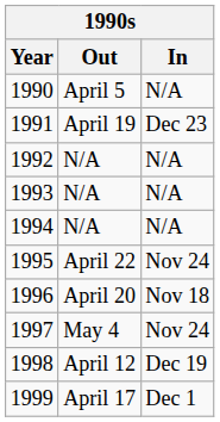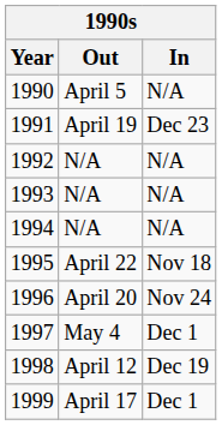1995 | In: Nov 24 -> Nov 18
1996 | In: Nov 18 -> Nov 24
1997 | In: Nov 24 -> Dec 1
